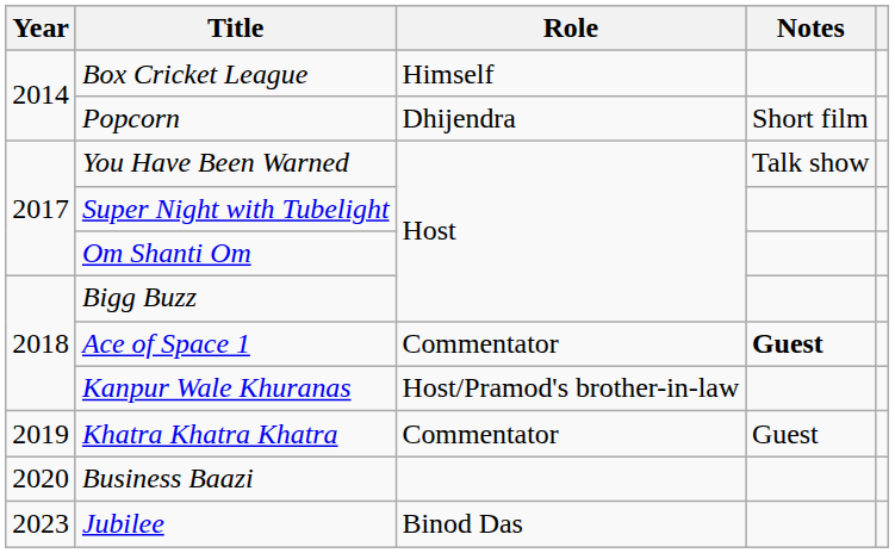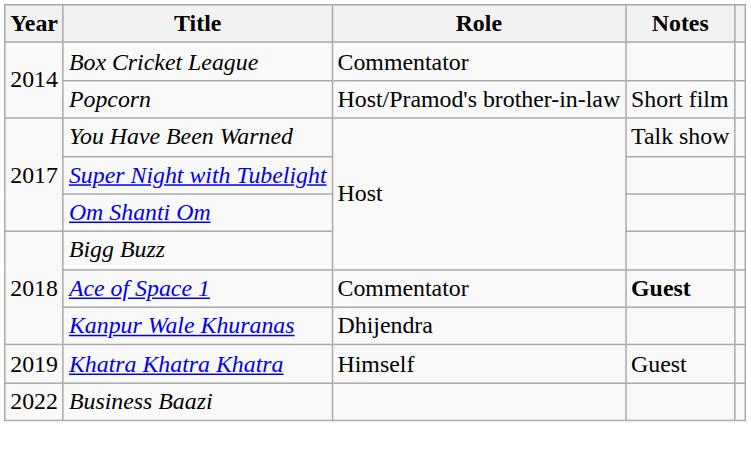Box Cricket League | Role: Himself -> Commentator
Popcorn | Role: Dhijendra -> Host/Pramod's brother-in-law
Kanpur Wale Khuranas | Role: Host/Pramod's brother-in-law -> Dhijendra
Khatra Khatra Khatra | Role: Commentator -> Himself
Business Baazi | Year: 2020 -> 2022
- row: 2023 | Jubilee | Binod Das
